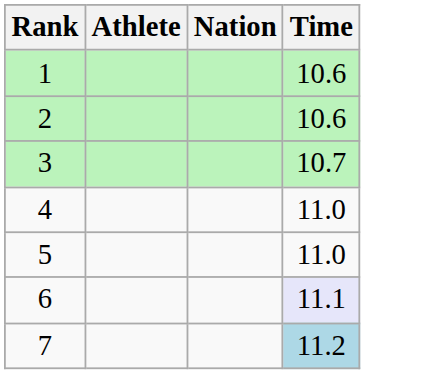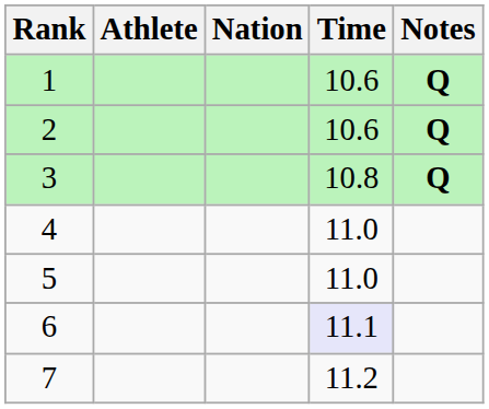+ column: Notes | Q | Q | Q
3 | Time: 10.7 -> 10.8
7 | Time: lightblue background -> no background
